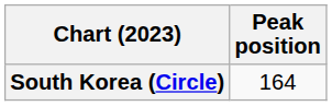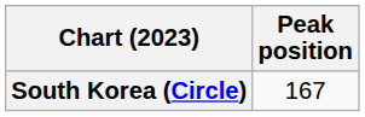South Korea (Circle) | Peak position: 164 -> 167
